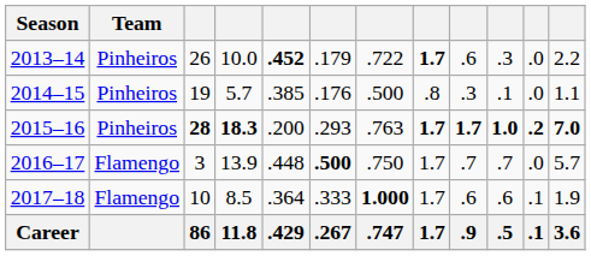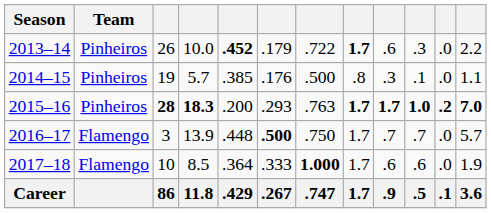2017–18 | column 11: .1 -> .0
